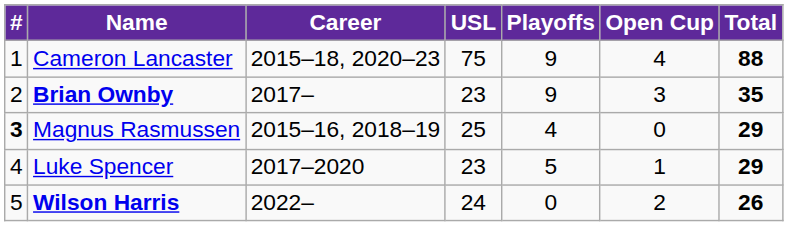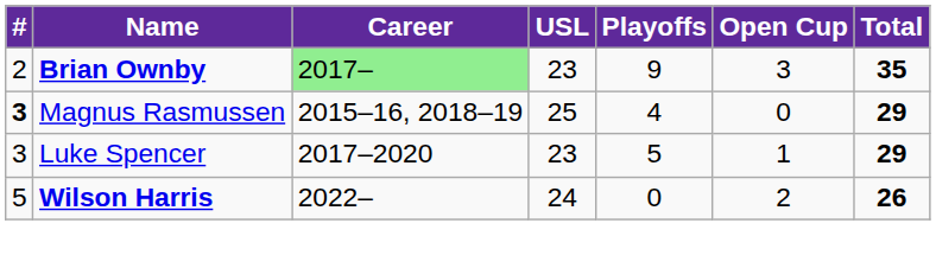- row: 1 | Cameron Lancaster | 2015–18, 2020–23 | 75 | 9 | 4 | 88
Brian Ownby | Career: no background -> lightgreen background
Luke Spencer | #: 4 -> 3
